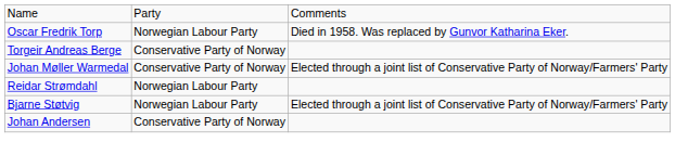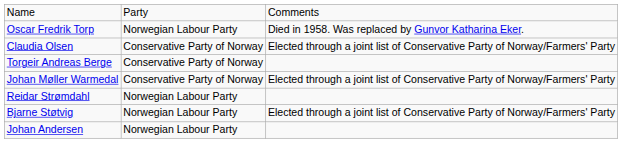+ row: Claudia Olsen | Conservative Party of Norway | Elected through a joint list of Conservative Party of Norway/Farmers' Party
Johan Andersen | column 2: Conservative Party of Norway -> Norwegian Labour Party
